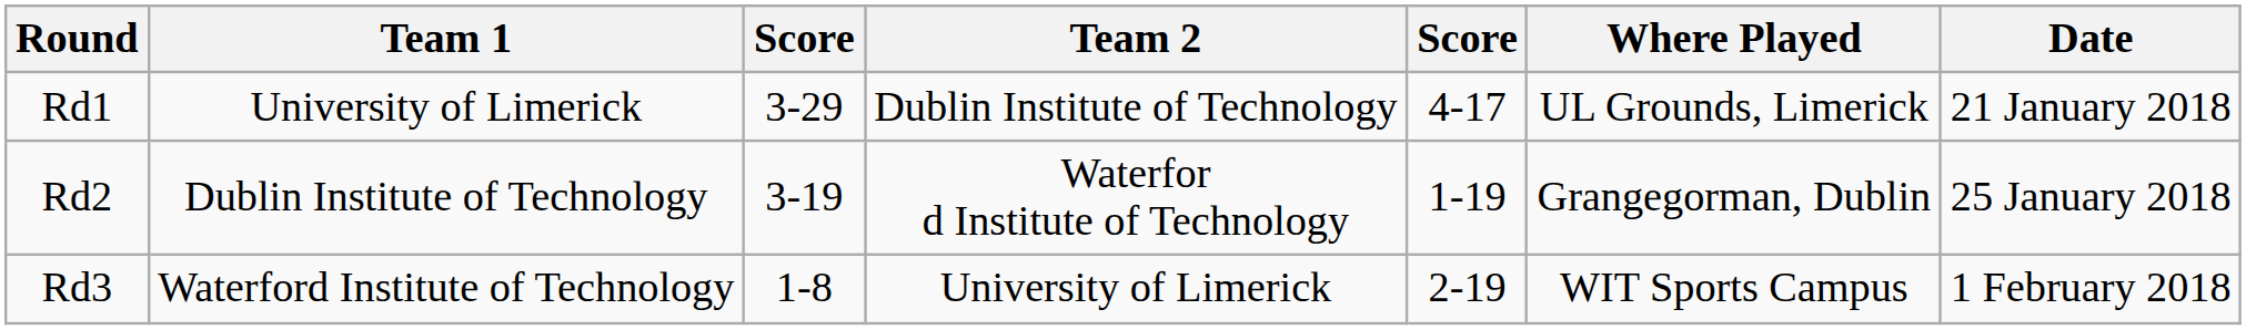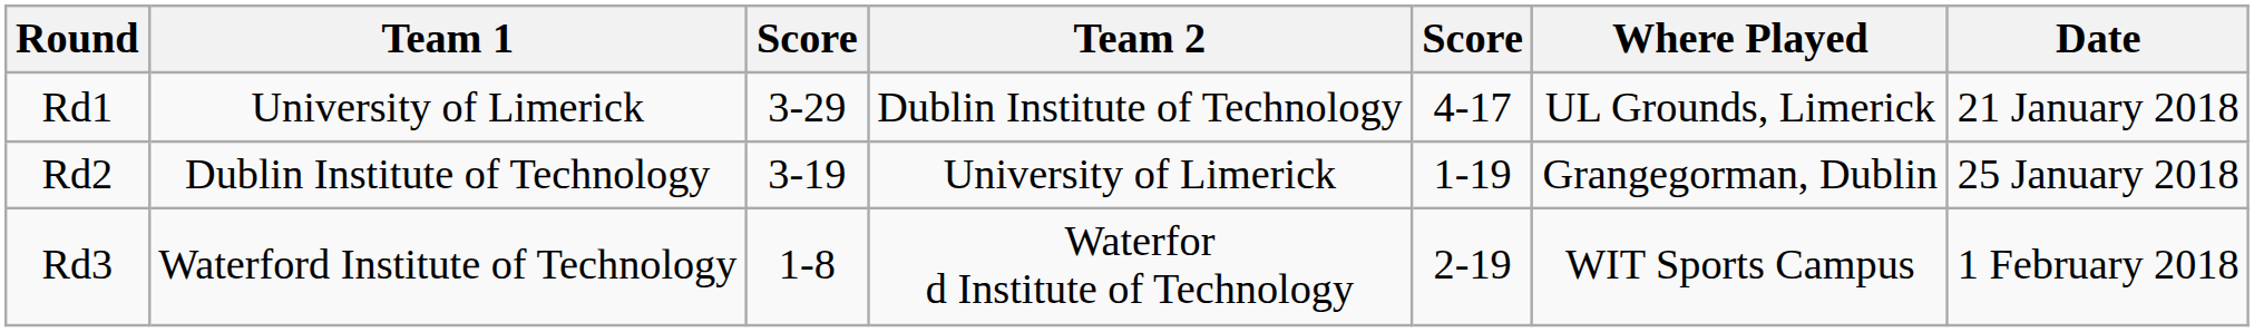Rd2 | Team 2: Waterfor d Institute of Technology -> University of Limerick
Rd3 | Team 2: University of Limerick -> Waterfor d Institute of Technology
